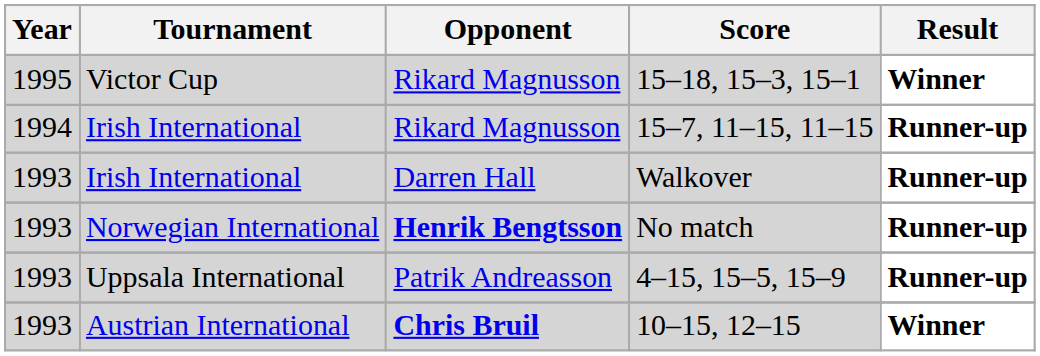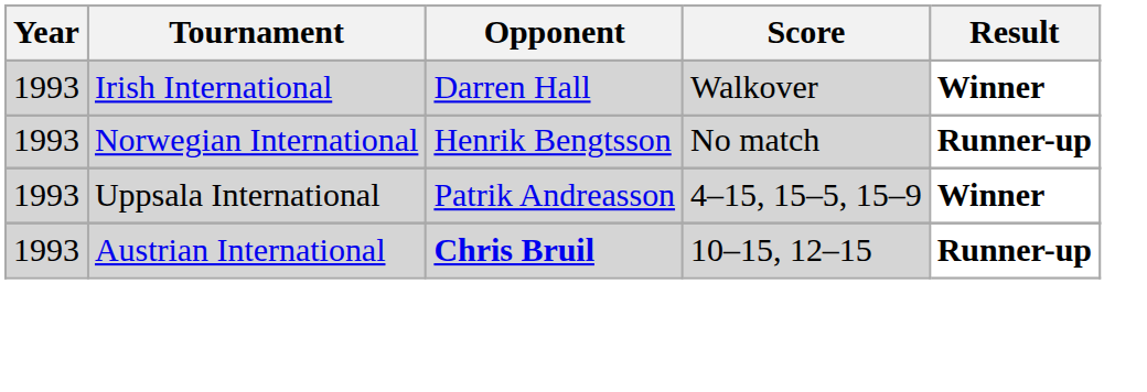- row: 1995 | Victor Cup | Rikard Magnusson | 15–18, 15–3, 15–1 | Winner
- row: 1994 | Irish International | Rikard Magnusson | 15–7, 11–15, 11–15 | Runner-up
Walkover | Result: Runner-up -> Winner
No match | Opponent: bold -> normal
4–15, 15–5, 15–9 | Result: Runner-up -> Winner
10–15, 12–15 | Result: Winner -> Runner-up
